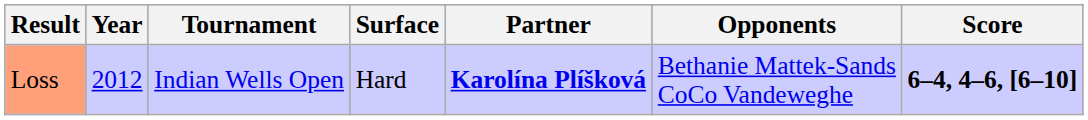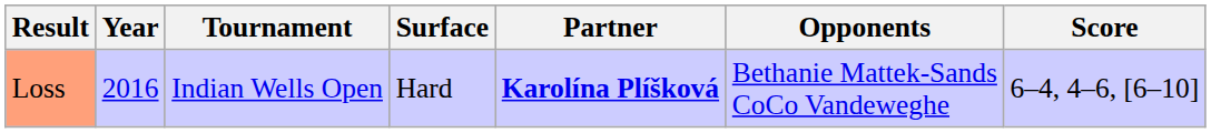Loss | Year: 2012 -> 2016
Loss | Score: bold -> normal
